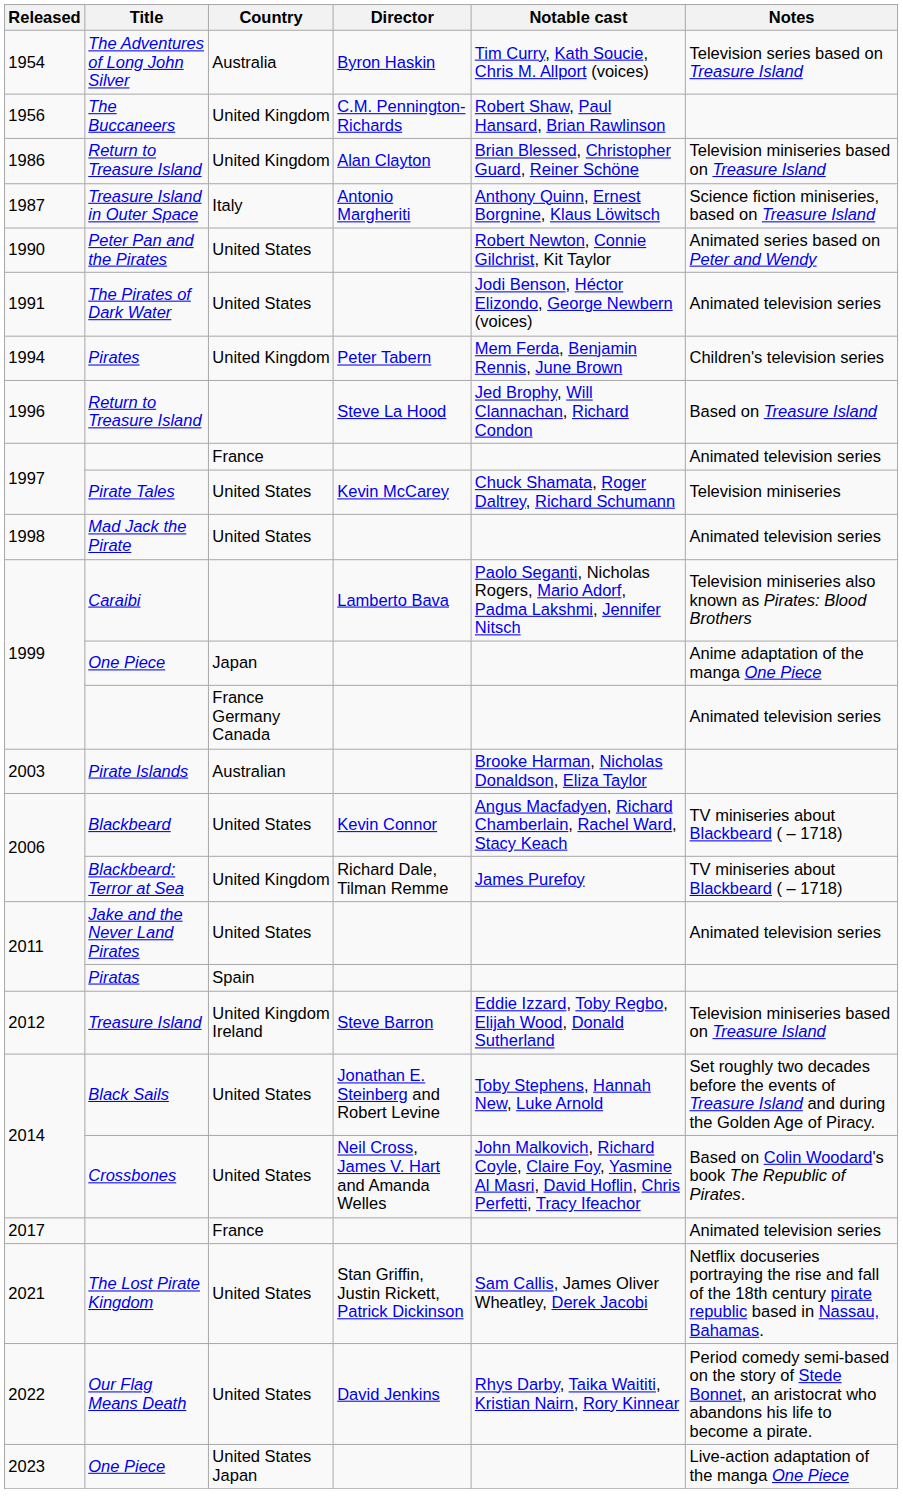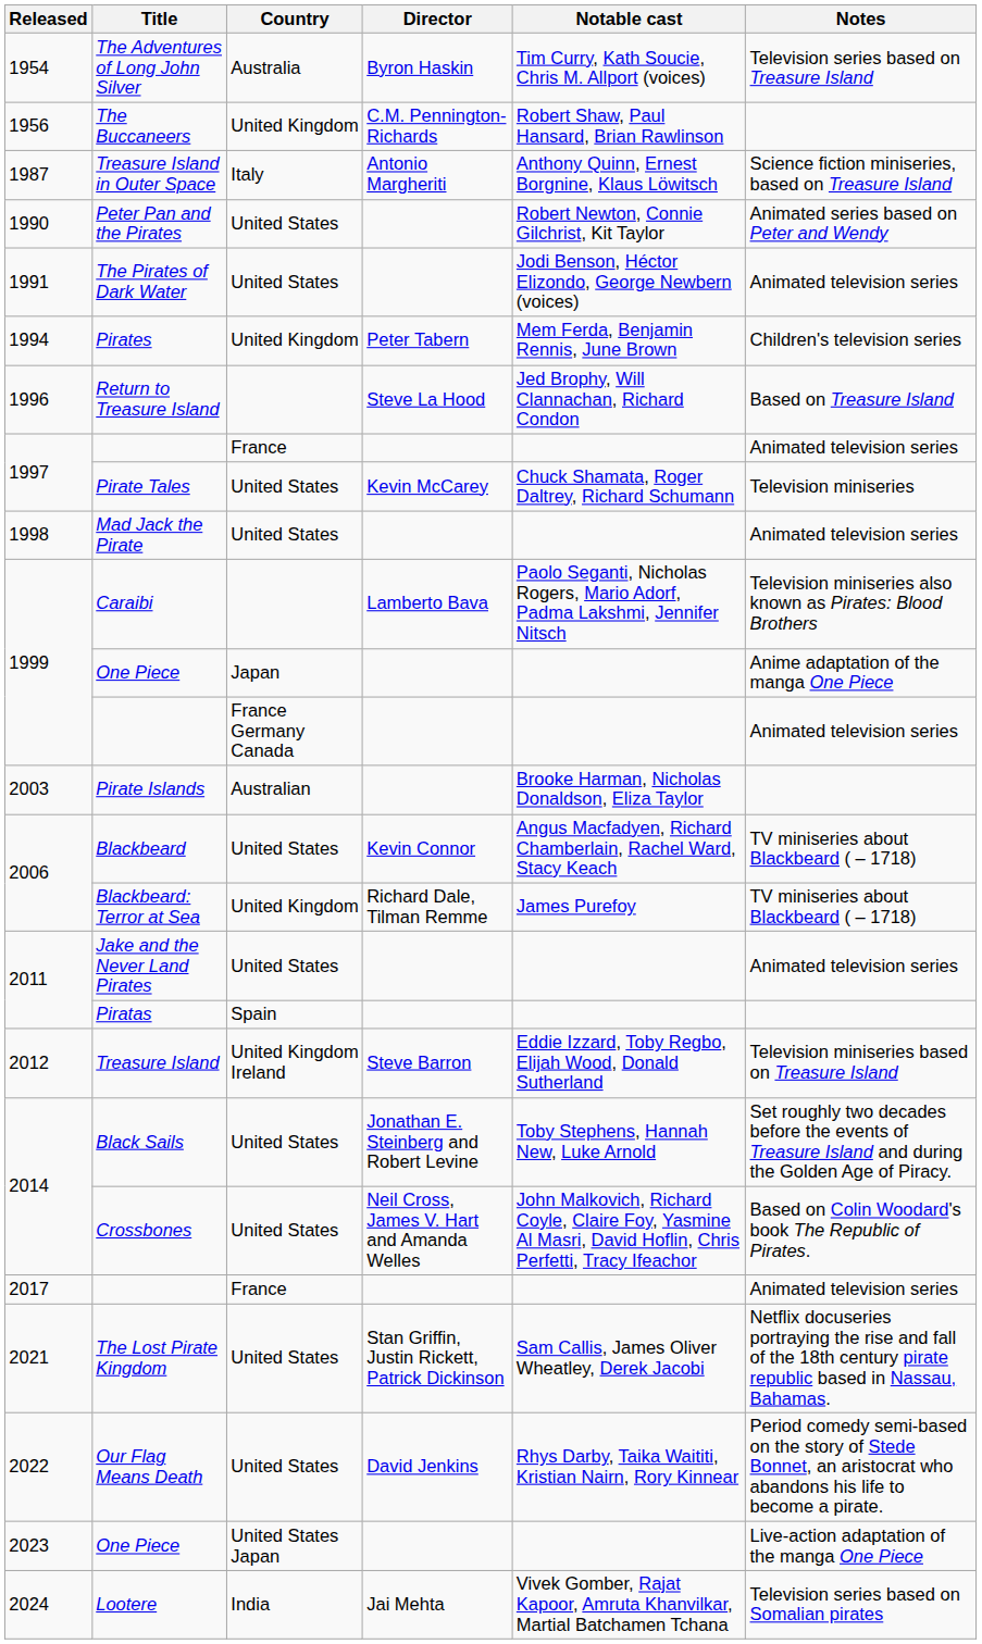- row: 1986 | Return to Treasure Island | United Kingdom | Alan Clayton | Brian Blessed, Christopher Guard, Reiner Schöne | Television miniseries based on Treasure Island
+ row: 2024 | Lootere | India | Jai Mehta | Vivek Gomber, Rajat Kapoor, Amruta Khanvilkar, Martial Batchamen Tchana | Television series based on Somalian pirates
